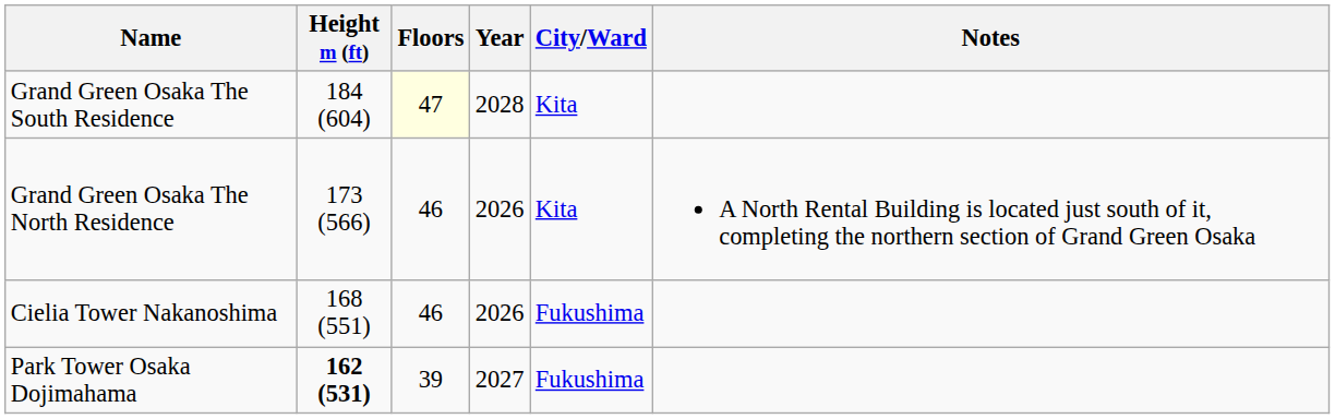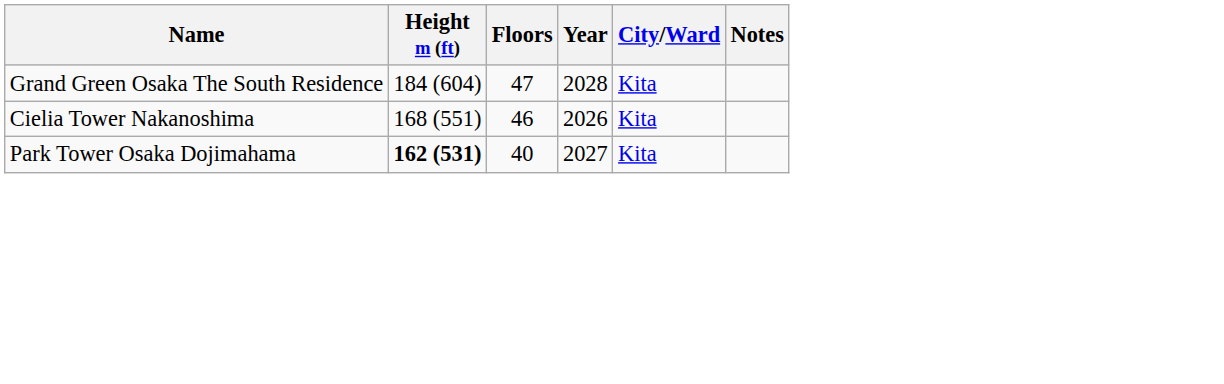Grand Green Osaka The South Residence | Floors: lightyellow background -> no background
- row: Grand Green Osaka The North Residence | 173 (566) | 46 | 2026 | Kita | A North Rental Building is located just south of it, completing the northern section of Grand Green Osaka
Cielia Tower Nakanoshima | City/Ward: Fukushima -> Kita
Park Tower Osaka Dojimahama | Floors: 39 -> 40
Park Tower Osaka Dojimahama | City/Ward: Fukushima -> Kita
